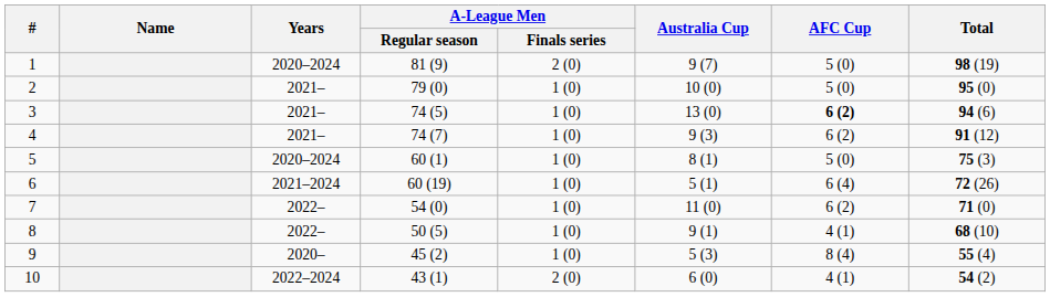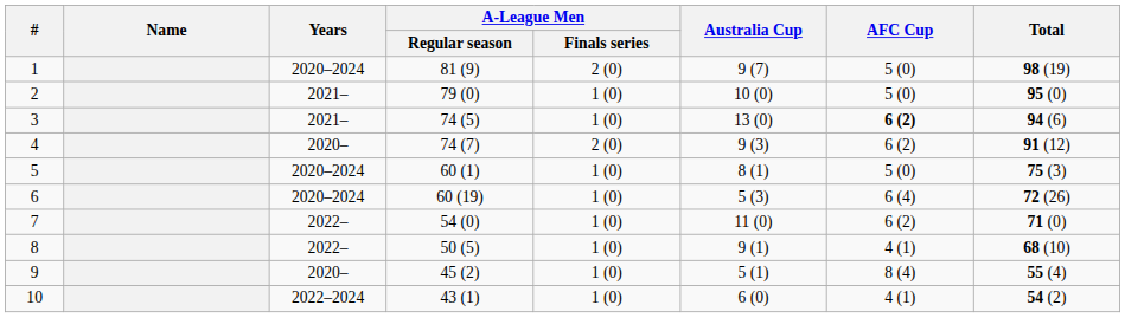4 | Years: 2021– -> 2020–
4 | A-League Men / Finals series: 1 (0) -> 2 (0)
6 | Years: 2021–2024 -> 2020–2024
6 | Australia Cup: 5 (1) -> 5 (3)
9 | Australia Cup: 5 (3) -> 5 (1)
10 | A-League Men / Finals series: 2 (0) -> 1 (0)
